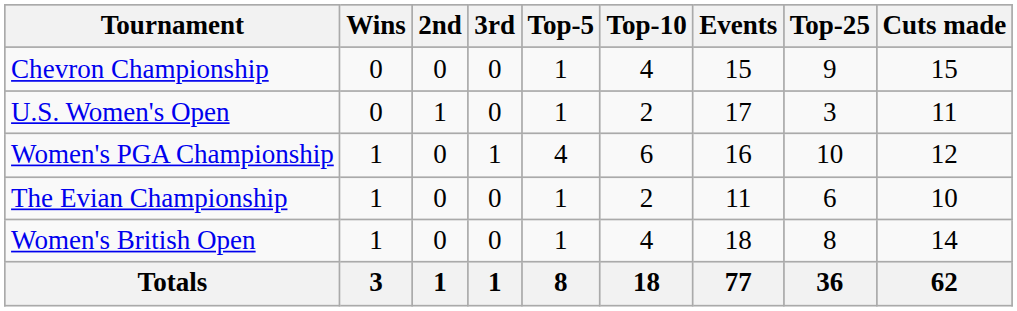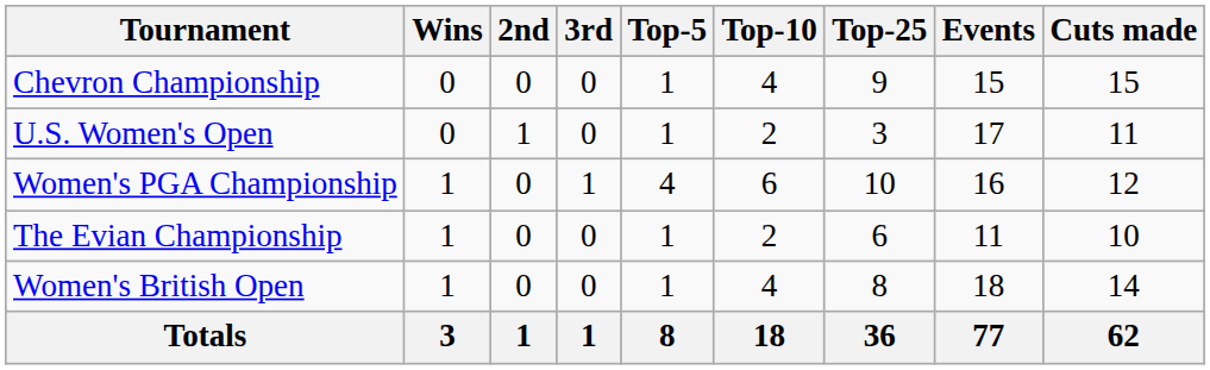columns swapped: Top-25 <-> Events
